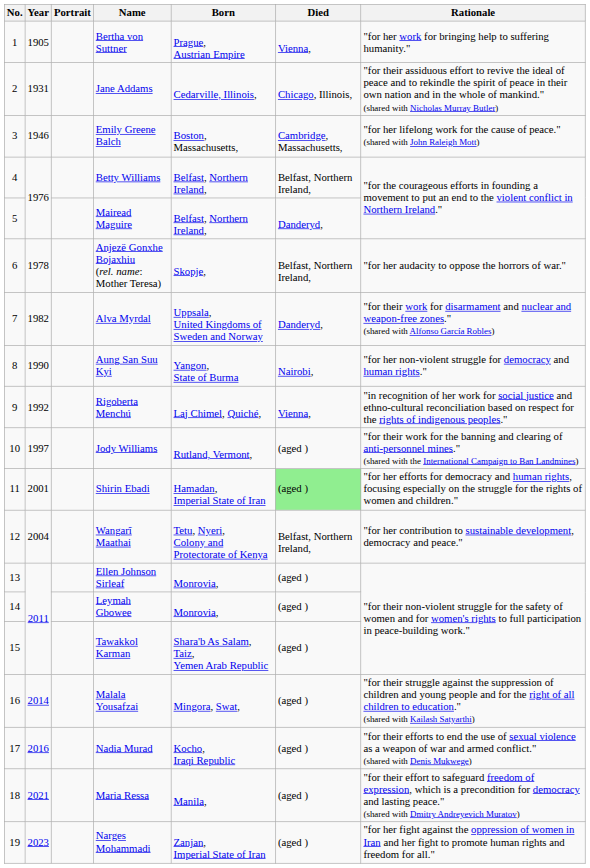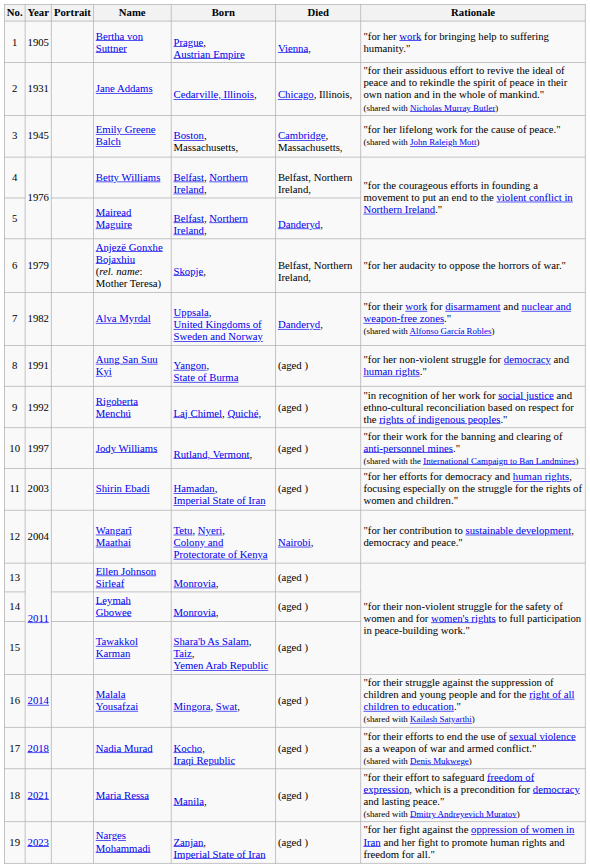Emily Greene Balch | Year: 1946 -> 1945
Anjezë Gonxhe Bojaxhiu (rel. name: Mother Teresa) | Year: 1978 -> 1979
Aung San Suu Kyi | Year: 1990 -> 1991
Aung San Suu Kyi | Died: Nairobi, -> (aged )
Rigoberta Menchú | Died: Vienna, -> (aged )
Shirin Ebadi | Year: 2001 -> 2003
Shirin Ebadi | Died: lightgreen background -> no background
Wangarĩ Maathai | Died: Belfast, Northern Ireland, -> Nairobi,
Nadia Murad | Year: 2016 -> 2018
